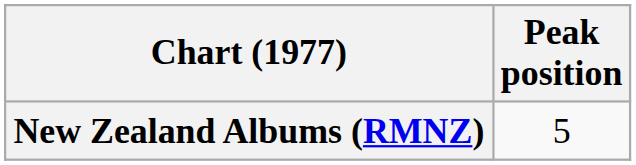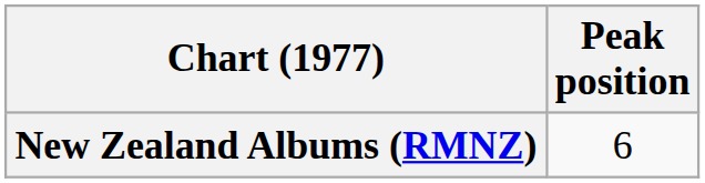New Zealand Albums (RMNZ) | Peak position: 5 -> 6
